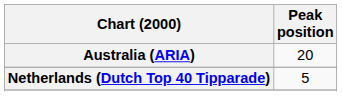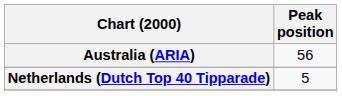Australia (ARIA) | Peak position: 20 -> 56
